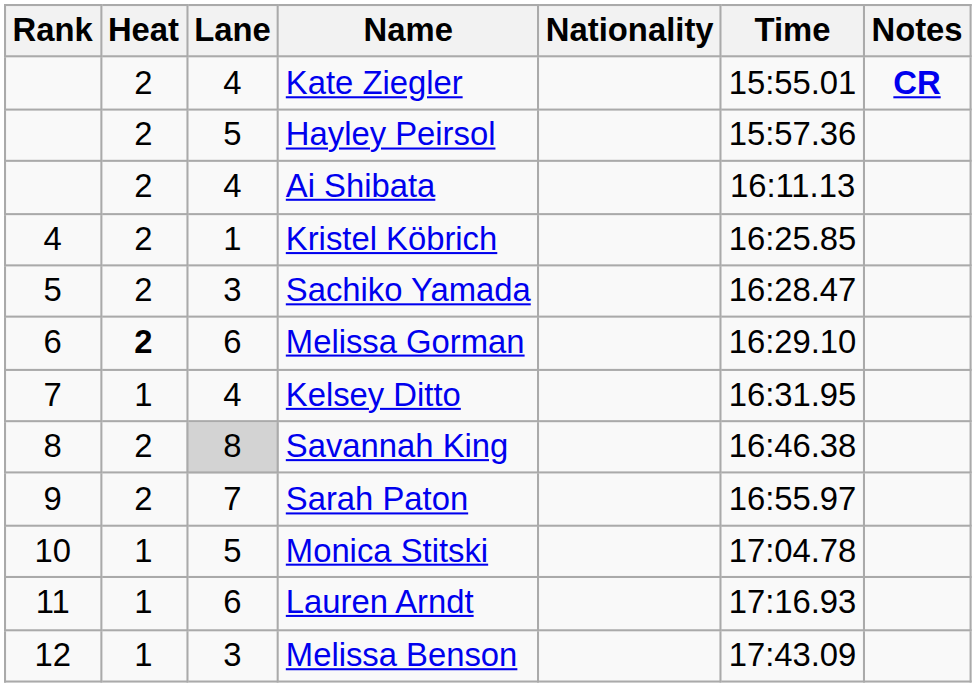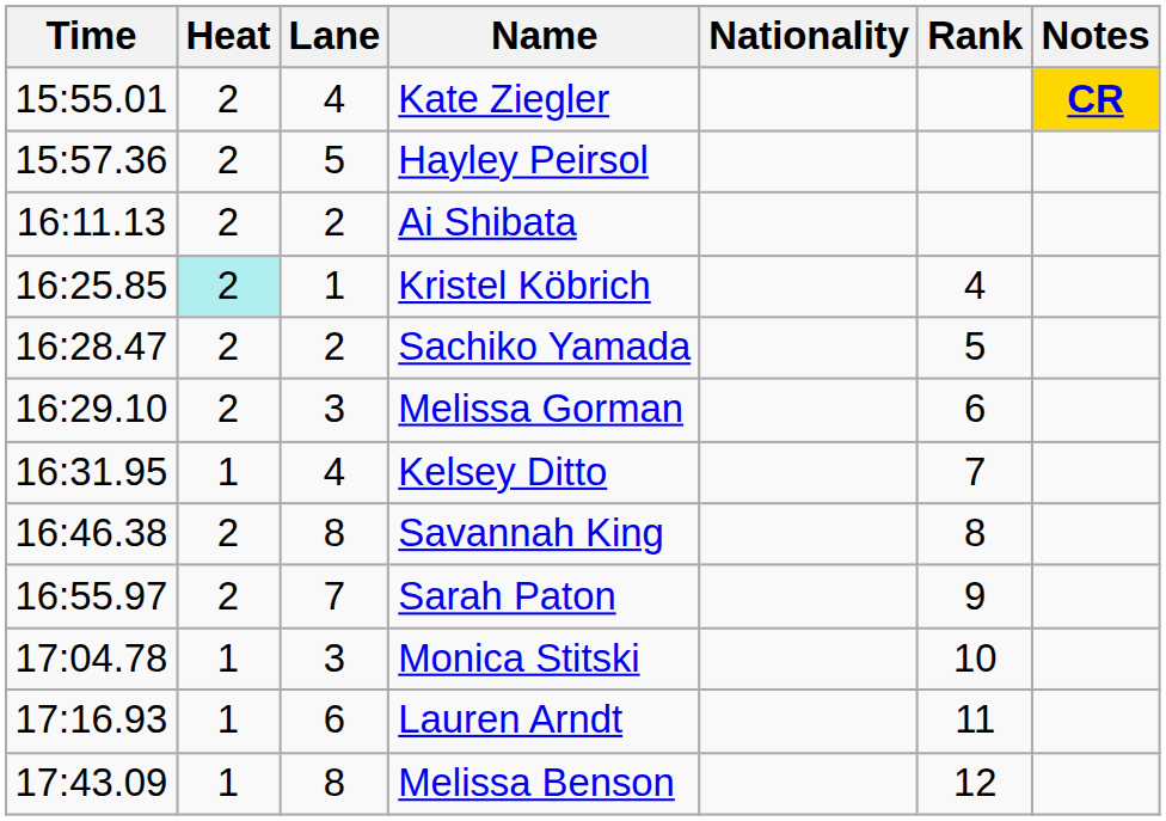columns swapped: Rank <-> Time
Kate Ziegler | Notes: no background -> gold background
Ai Shibata | Lane: 4 -> 2
Kristel Köbrich | Heat: no background -> paleturquoise background
Sachiko Yamada | Lane: 3 -> 2
Melissa Gorman | Heat: bold -> normal
Melissa Gorman | Lane: 6 -> 3
Savannah King | Lane: lightgrey background -> no background
Monica Stitski | Lane: 5 -> 3
Melissa Benson | Lane: 3 -> 8
